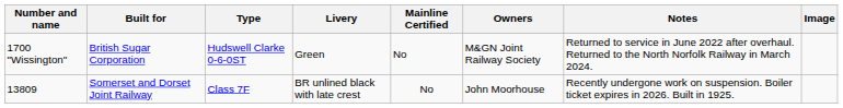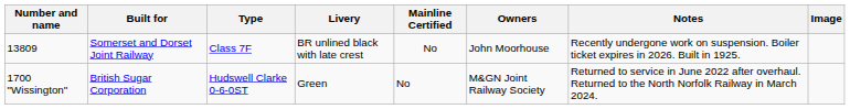rows swapped: 13809 <-> 1700 "Wissington"
